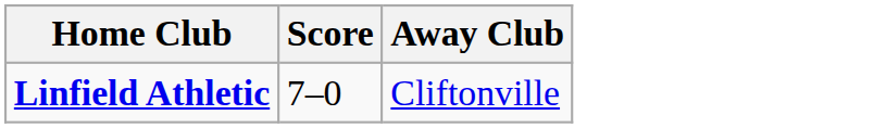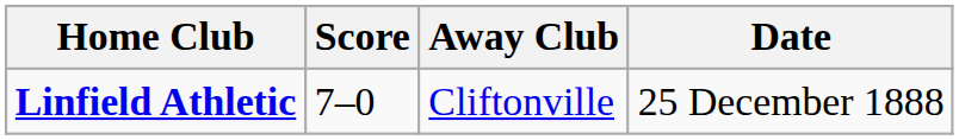+ column: Date | 25 December 1888
